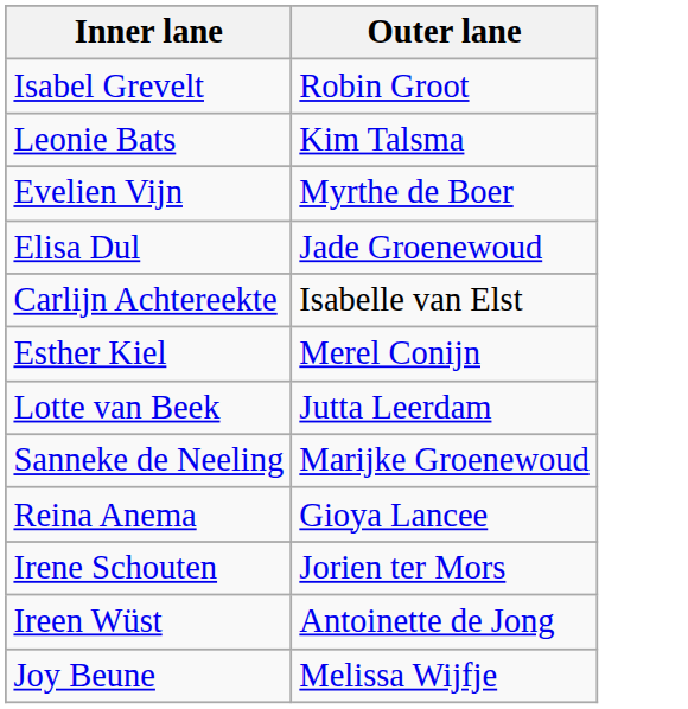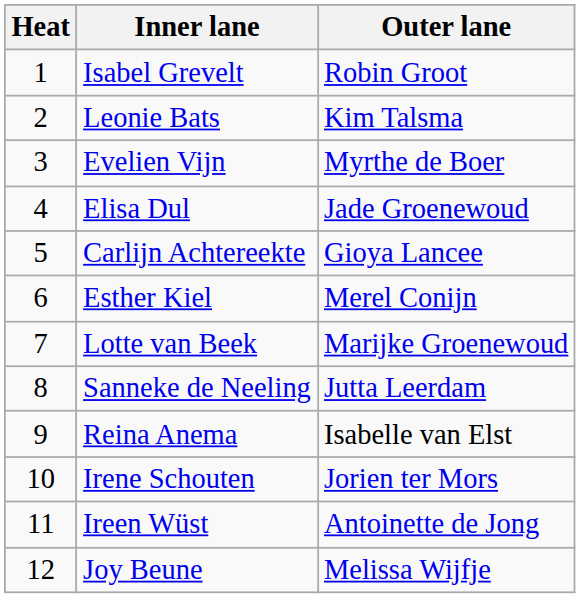+ column: Heat | 1 | 2 | 3 | 4 | 5 | 6 | 7 | 8 | 9 | 10 | 11 | 12
Carlijn Achtereekte | Outer lane: Isabelle van Elst -> Gioya Lancee
Lotte van Beek | Outer lane: Jutta Leerdam -> Marijke Groenewoud
Sanneke de Neeling | Outer lane: Marijke Groenewoud -> Jutta Leerdam
Reina Anema | Outer lane: Gioya Lancee -> Isabelle van Elst
